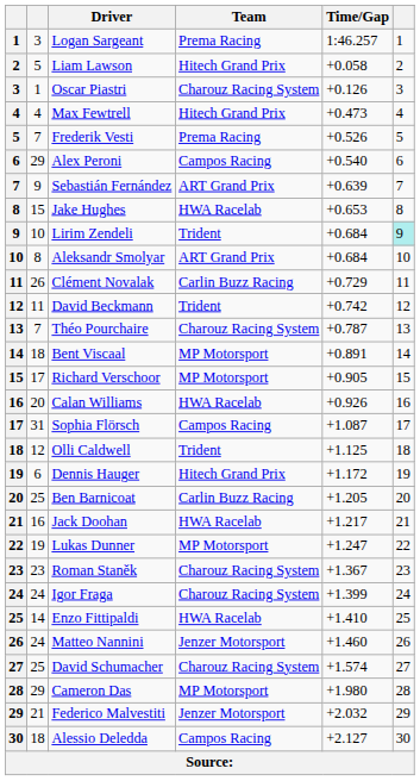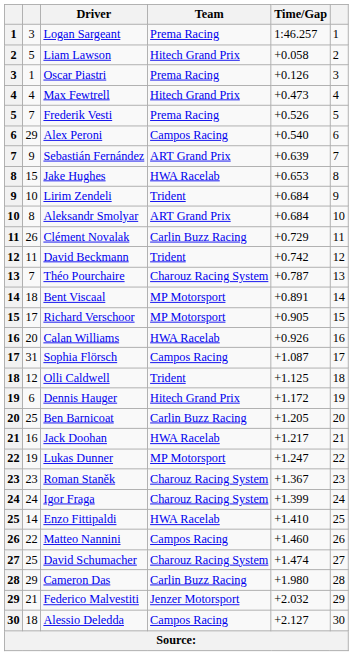Oscar Piastri | Team: Charouz Racing System -> Prema Racing
Lirim Zendeli | column 6: paleturquoise background -> no background
Matteo Nannini | column 2: 24 -> 22
Matteo Nannini | Team: Jenzer Motorsport -> Campos Racing
David Schumacher | Time/Gap: +1.574 -> +1.474
Cameron Das | Team: MP Motorsport -> Carlin Buzz Racing
